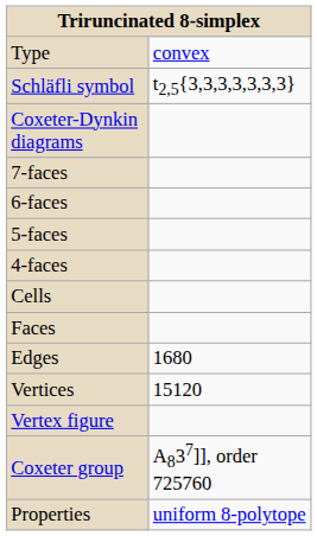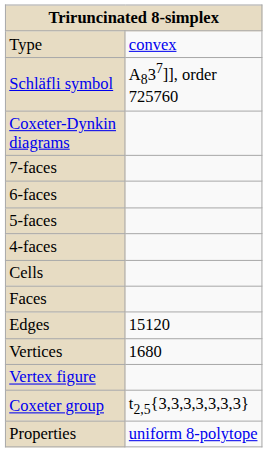Schläfli symbol | column 2: t2,5{3,3,3,3,3,3,3} -> A837]], order 725760
Edges | column 2: 1680 -> 15120
Vertices | column 2: 15120 -> 1680
Coxeter group | column 2: A837]], order 725760 -> t2,5{3,3,3,3,3,3,3}
